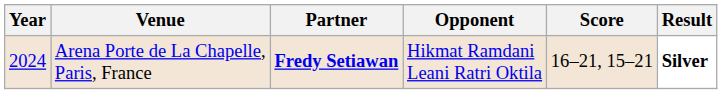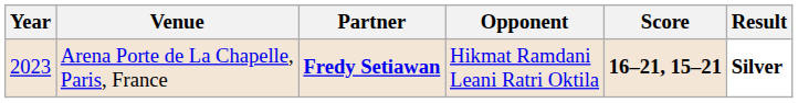Arena Porte de La Chapelle, Paris, France | Year: 2024 -> 2023
Arena Porte de La Chapelle, Paris, France | Score: normal -> bold
